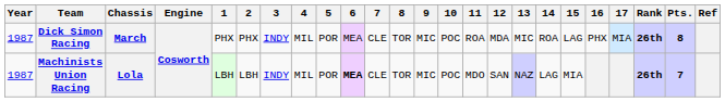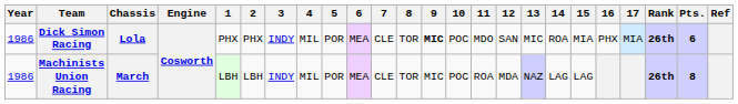Dick Simon Racing | Year: 1987 -> 1986
Dick Simon Racing | Chassis: March -> Lola
Dick Simon Racing | 9: normal -> bold
Dick Simon Racing | 11: ROA -> MDO
Dick Simon Racing | 12: MDA -> SAN
Dick Simon Racing | 15: LAG -> MIA
Dick Simon Racing | Pts.: 8 -> 6
Machinists Union Racing | Year: 1987 -> 1986
Machinists Union Racing | Chassis: Lola -> March
Machinists Union Racing | 6: bold -> normal
Machinists Union Racing | 11: MDO -> ROA
Machinists Union Racing | 12: SAN -> MDA
Machinists Union Racing | 15: MIA -> LAG
Machinists Union Racing | Pts.: 7 -> 8
